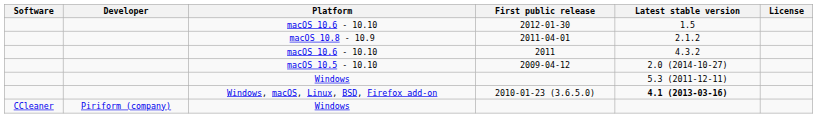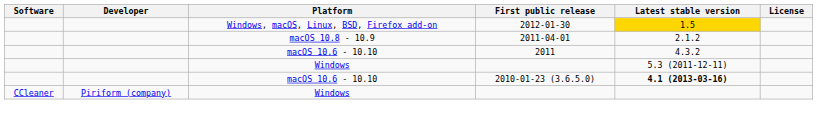2012-01-30 | Platform: macOS 10.6 - 10.10 -> Windows, macOS, Linux, BSD, Firefox add-on
2012-01-30 | Latest stable version: no background -> gold background
- row: macOS 10.5 - 10.10 | 2009-04-12 | 2.0 (2014-10-27)
2010-01-23 (3.6.5.0) | Platform: Windows, macOS, Linux, BSD, Firefox add-on -> macOS 10.6 - 10.10
